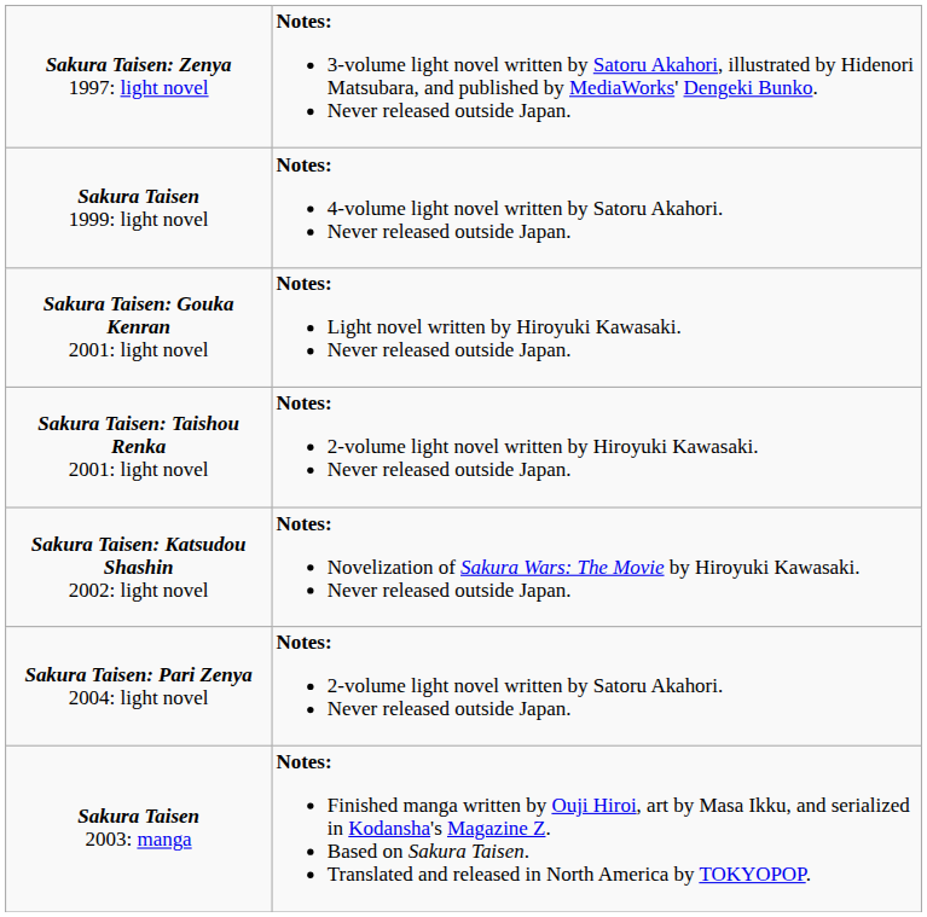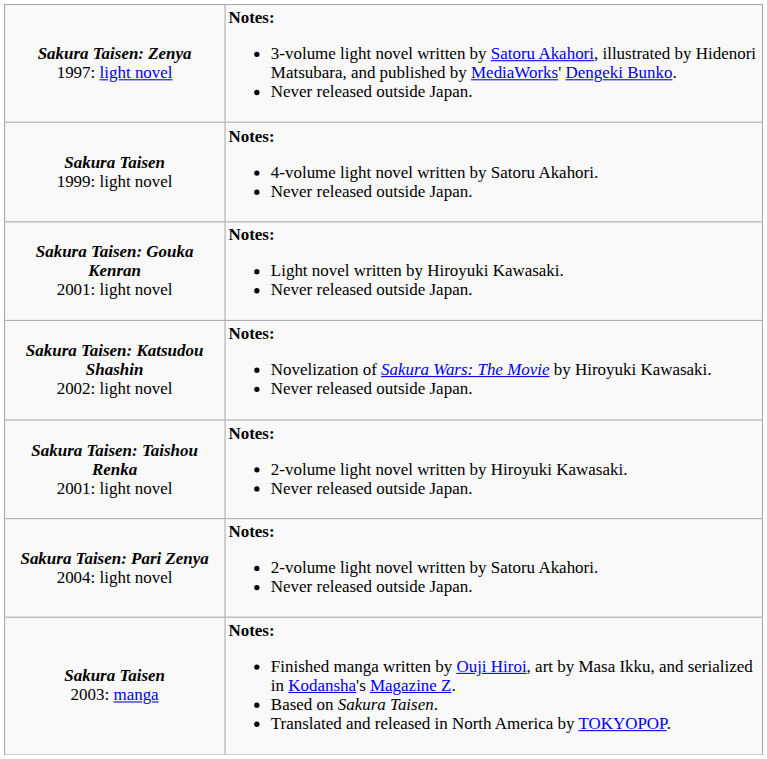rows swapped: Sakura Taisen: Taishou Renka 2001: light novel <-> Sakura Taisen: Katsudou Shashin 2002: light novel
